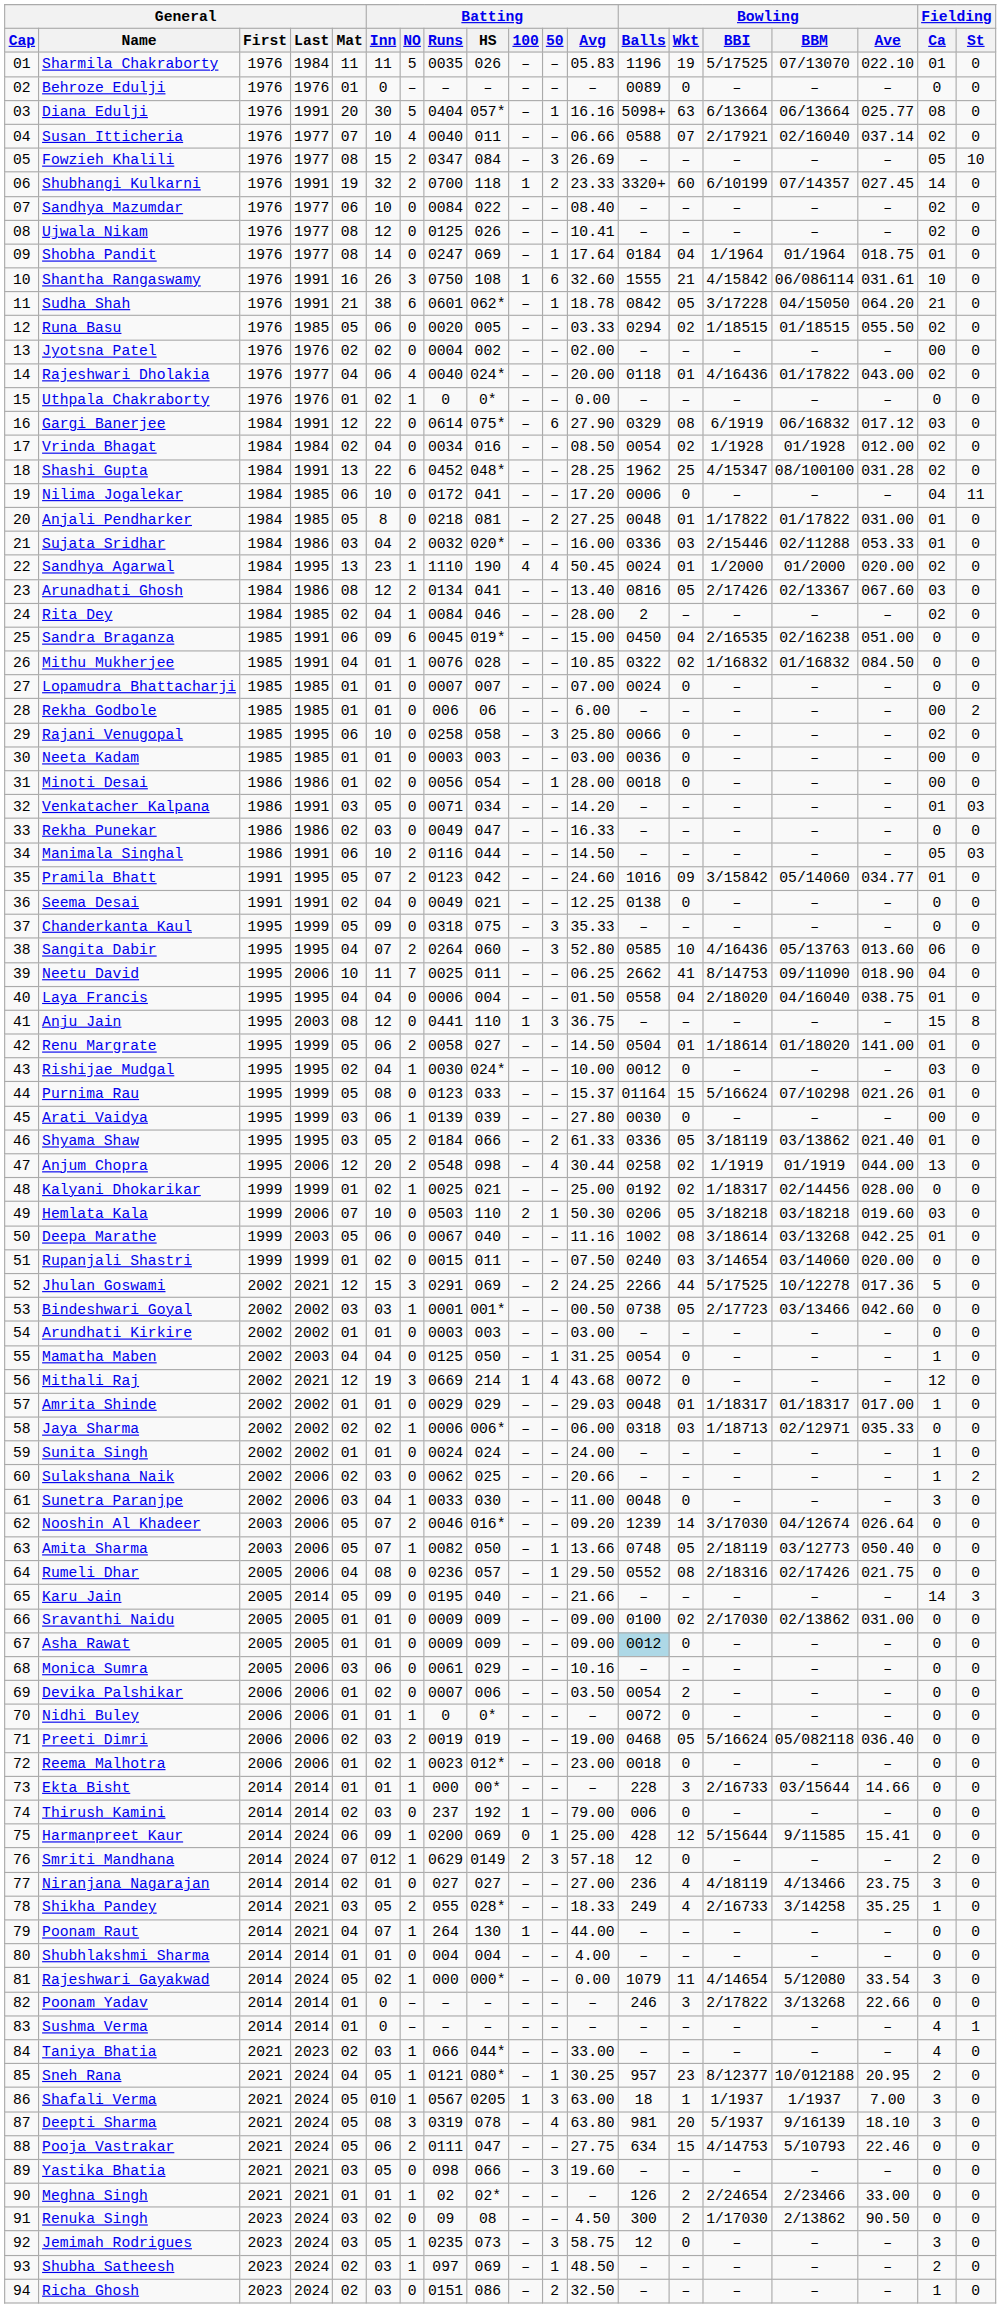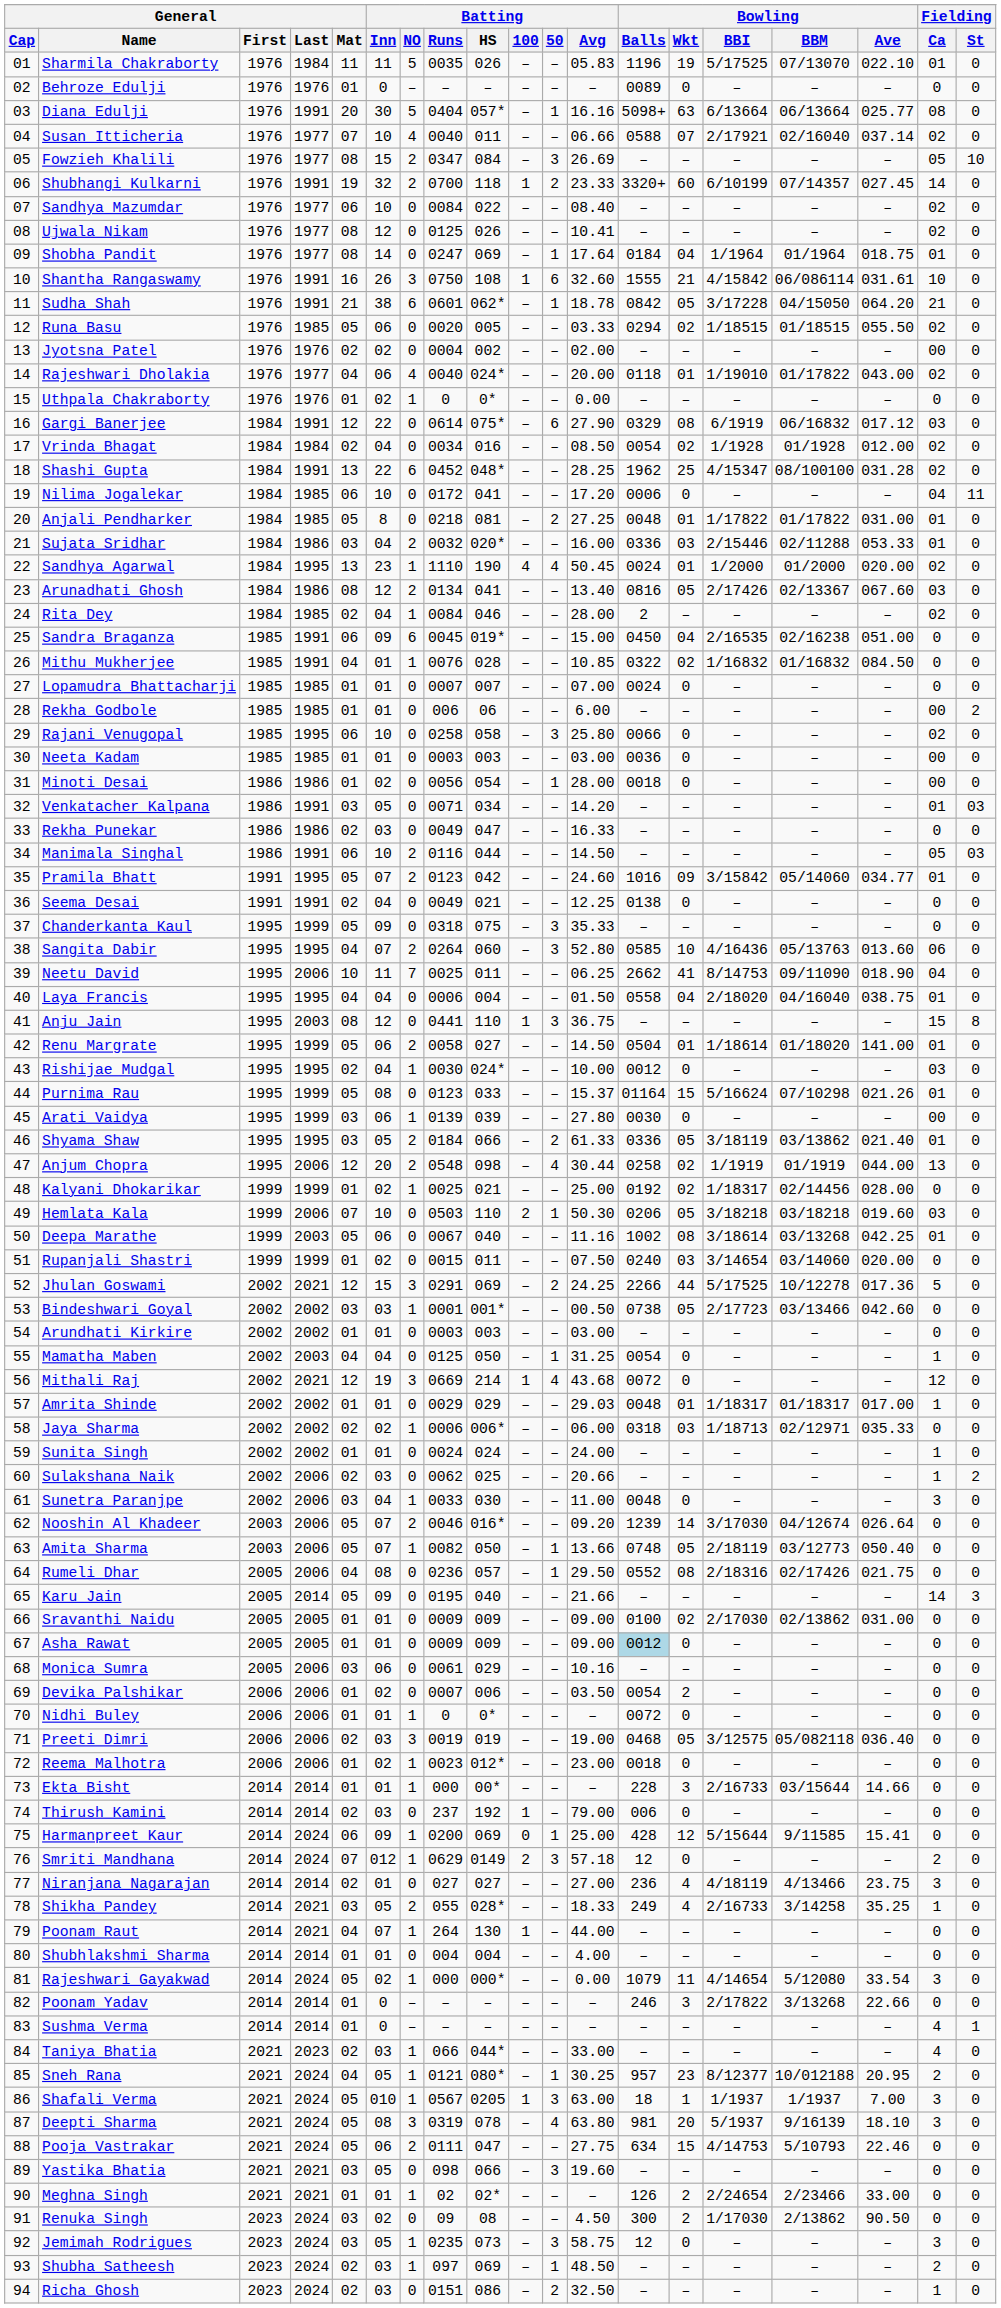Rajeshwari Dholakia | Bowling / BBI: 4/16436 -> 1/19010
Preeti Dimri | Batting / NO: 2 -> 3
Preeti Dimri | Bowling / BBI: 5/16624 -> 3/12575
